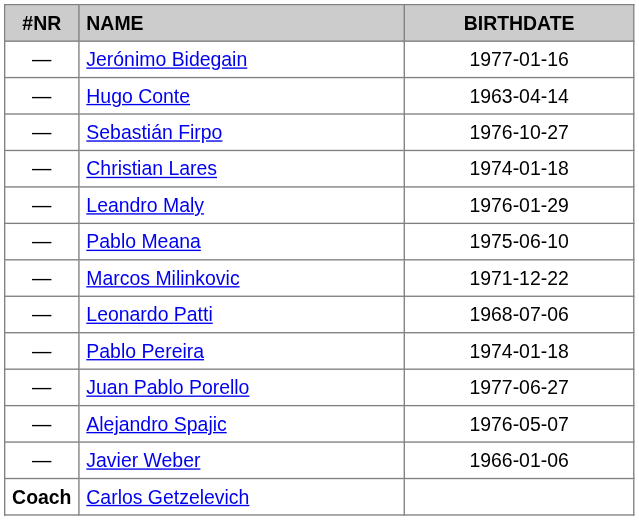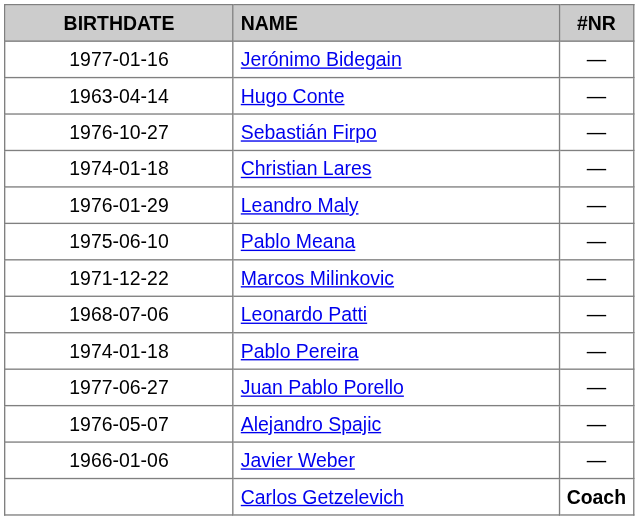columns swapped: #NR <-> BIRTHDATE
